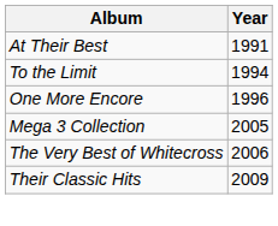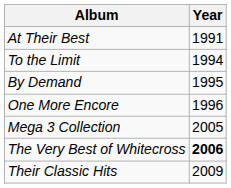+ row: By Demand | 1995
The Very Best of Whitecross | Year: normal -> bold
